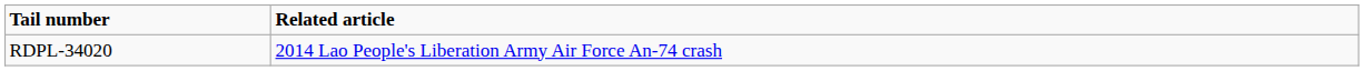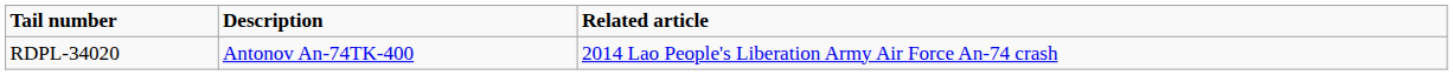+ column: Description | Antonov An-74TK-400
